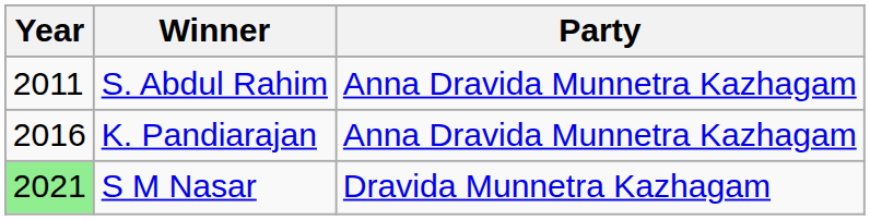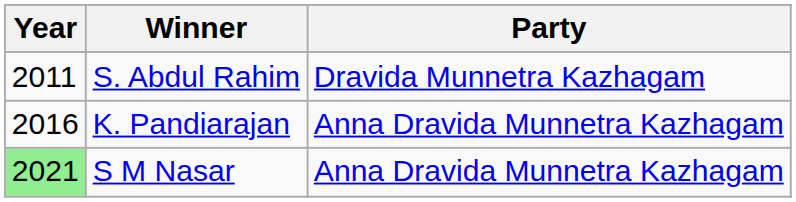S. Abdul Rahim | Party: Anna Dravida Munnetra Kazhagam -> Dravida Munnetra Kazhagam
S M Nasar | Party: Dravida Munnetra Kazhagam -> Anna Dravida Munnetra Kazhagam
